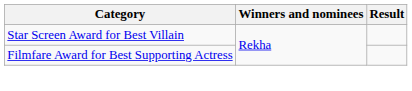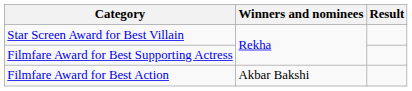+ row: Filmfare Award for Best Action | Akbar Bakshi
